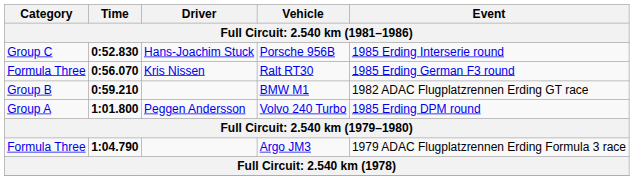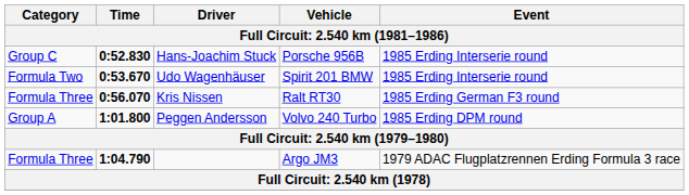+ row: Formula Two | 0:53.670 | Udo Wagenhäuser | Spirit 201 BMW | 1985 Erding Interserie round
- row: Group B | 0:59.210 | BMW M1 | 1982 ADAC Flugplatzrennen Erding GT race
